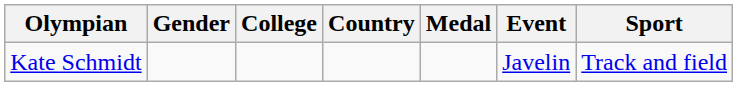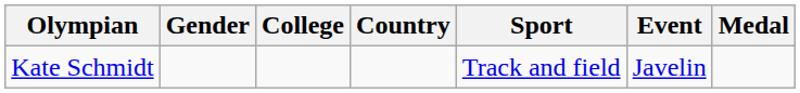columns swapped: Sport <-> Medal
